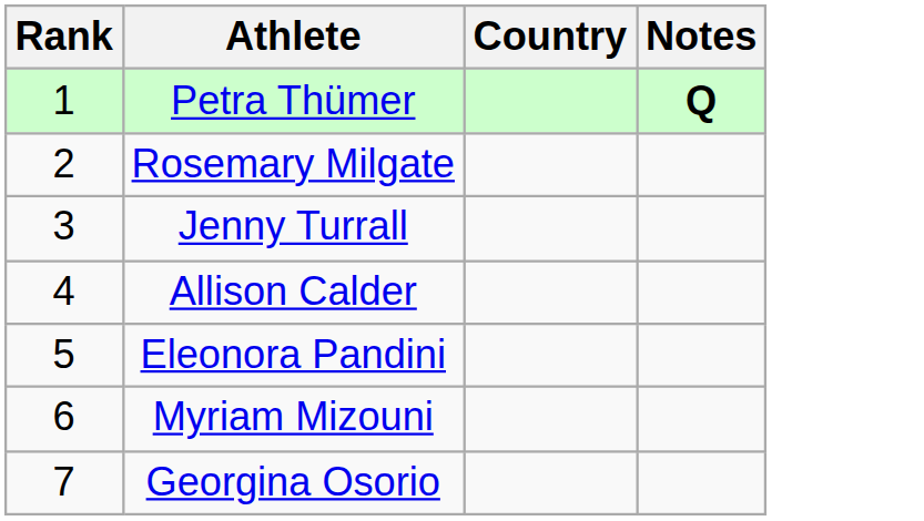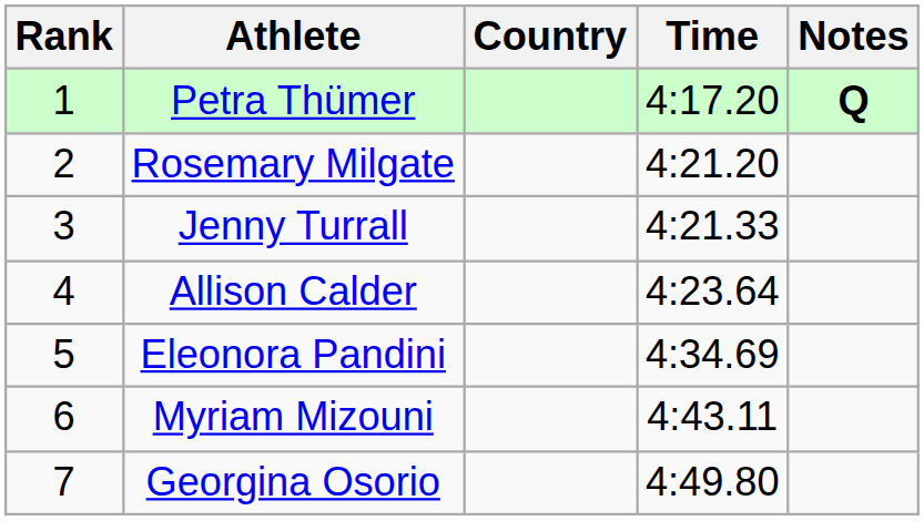+ column: Time | 4:17.20 | 4:21.20 | 4:21.33 | 4:23.64 | 4:34.69 | 4:43.11 | 4:49.80
